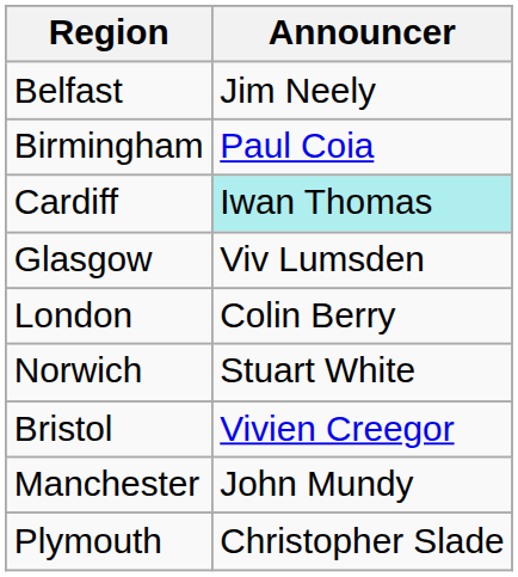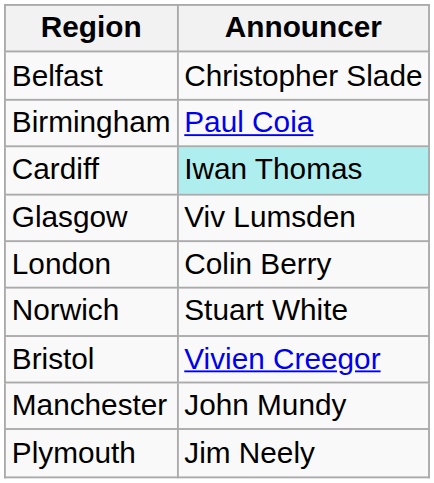Belfast | Announcer: Jim Neely -> Christopher Slade
Plymouth | Announcer: Christopher Slade -> Jim Neely
